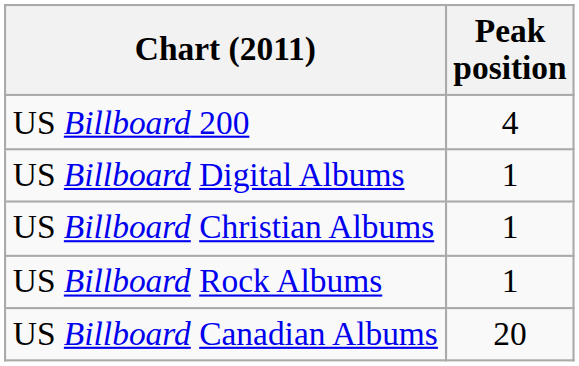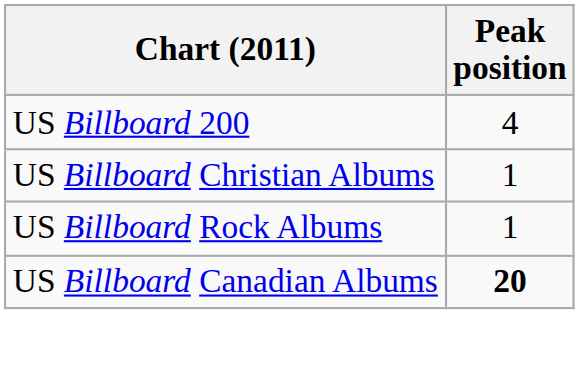- row: US Billboard Digital Albums | 1
US Billboard Canadian Albums | Peak position: normal -> bold
